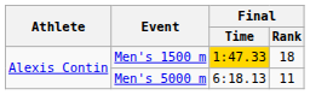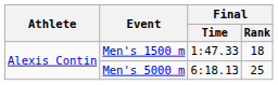Men's 1500 m | Final / Time: gold background -> no background
Men's 5000 m | Final / Rank: 11 -> 25
